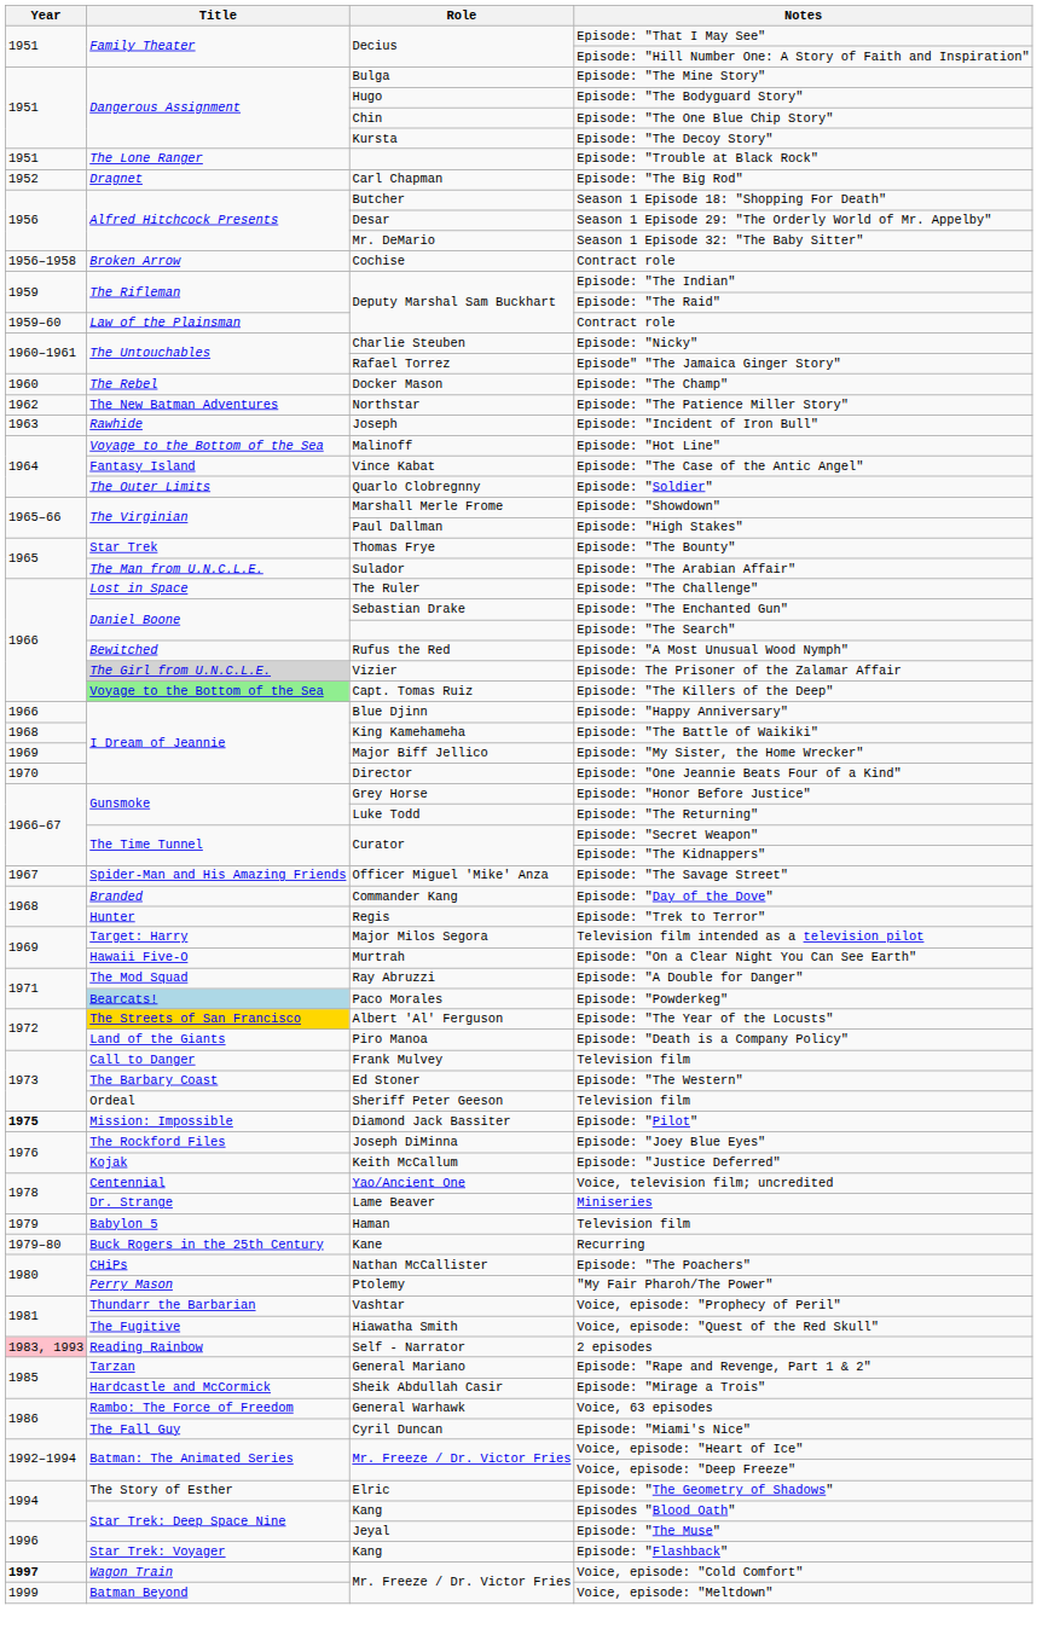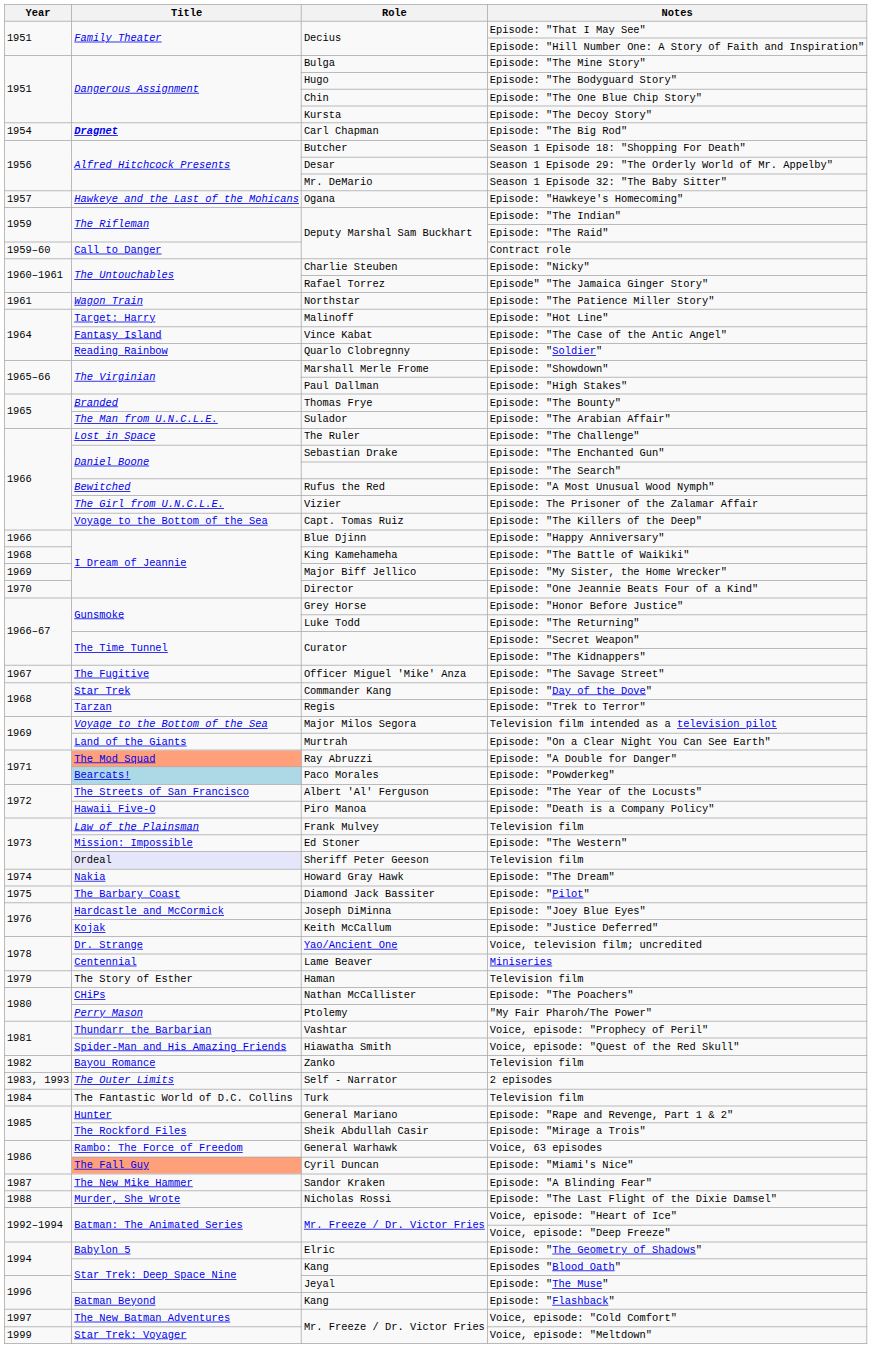- row: 1951 | The Lone Ranger | Episode: "Trouble at Black Rock"
Episode: "The Big Rod" | Year: 1952 -> 1954
Episode: "The Big Rod" | Title: normal -> bold
- row: 1956–1958 | Broken Arrow | Cochise | Contract role
+ row: 1957 | Hawkeye and the Last of the Mohicans | Ogana | Episode: "Hawkeye's Homecoming"
Deputy Marshal Sam Buckhart / Contract role | Title: Law of the Plainsman -> Call to Danger
- row: 1960 | The Rebel | Docker Mason | Episode: "The Champ"
Episode: "The Patience Miller Story" | Year: 1962 -> 1961
Episode: "The Patience Miller Story" | Title: The New Batman Adventures -> Wagon Train
- row: 1963 | Rawhide | Joseph | Episode: "Incident of Iron Bull"
Episode: "Hot Line" | Title: Voyage to the Bottom of the Sea -> Target: Harry
Episode: "Soldier" | Title: The Outer Limits -> Reading Rainbow
Episode: "The Bounty" | Title: Star Trek -> Branded
Episode: The Prisoner of the Zalamar Affair | Title: lightgrey background -> no background
Episode: "The Killers of the Deep" | Title: lightgreen background -> no background
Episode: "The Savage Street" | Title: Spider-Man and His Amazing Friends -> The Fugitive
Episode: "Day of the Dove" | Title: Branded -> Star Trek
Episode: "Trek to Terror" | Title: Hunter -> Tarzan
Television film intended as a television pilot | Title: Target: Harry -> Voyage to the Bottom of the Sea
Episode: "On a Clear Night You Can See Earth" | Title: Hawaii Five-O -> Land of the Giants
Episode: "A Double for Danger" | Title: no background -> lightsalmon background
Episode: "The Year of the Locusts" | Title: gold background -> no background
Episode: "Death is a Company Policy" | Title: Land of the Giants -> Hawaii Five-O
Frank Mulvey / Television film | Title: Call to Danger -> Law of the Plainsman
Episode: "The Western" | Title: The Barbary Coast -> Mission: Impossible
Sheriff Peter Geeson / Television film | Title: no background -> lavender background
+ row: 1974 | Nakia | Howard Gray Hawk | Episode: "The Dream"
Episode: "Pilot" | Year: bold -> normal
Episode: "Pilot" | Title: Mission: Impossible -> The Barbary Coast
Episode: "Joey Blue Eyes" | Title: The Rockford Files -> Hardcastle and McCormick
Voice, television film; uncredited | Title: Centennial -> Dr. Strange
Miniseries | Title: Dr. Strange -> Centennial
Haman / Television film | Title: Babylon 5 -> The Story of Esther
- row: 1979–80 | Buck Rogers in the 25th Century | Kane | Recurring
Voice, episode: "Quest of the Red Skull" | Title: The Fugitive -> Spider-Man and His Amazing Friends
+ row: 1982 | Bayou Romance | Zanko | Television film
2 episodes | Year: pink background -> no background
2 episodes | Title: Reading Rainbow -> The Outer Limits
+ row: 1984 | The Fantastic World of D.C. Collins | Turk | Television film
Episode: "Rape and Revenge, Part 1 & 2" | Title: Tarzan -> Hunter
Episode: "Mirage a Trois" | Title: Hardcastle and McCormick -> The Rockford Files
Episode: "Miami's Nice" | Title: no background -> lightsalmon background
+ row: 1987 | The New Mike Hammer | Sandor Kraken | Episode: "A Blinding Fear"
+ row: 1988 | Murder, She Wrote | Nicholas Rossi | Episode: "The Last Flight of the Dixie Damsel"
Episode: "The Geometry of Shadows" | Title: The Story of Esther -> Babylon 5
Episode: "Flashback" | Title: Star Trek: Voyager -> Batman Beyond
Voice, episode: "Cold Comfort" | Year: bold -> normal
Voice, episode: "Cold Comfort" | Title: Wagon Train -> The New Batman Adventures
Voice, episode: "Meltdown" | Title: Batman Beyond -> Star Trek: Voyager
